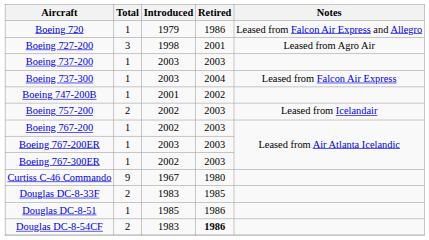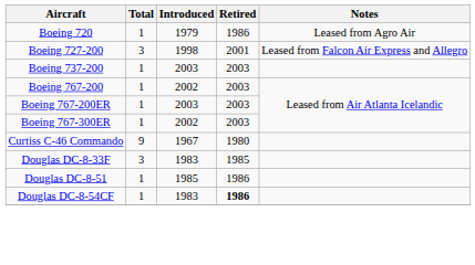Boeing 720 | Notes: Leased from Falcon Air Express and Allegro -> Leased from Agro Air
Boeing 727-200 | Notes: Leased from Agro Air -> Leased from Falcon Air Express and Allegro
- row: Boeing 737-300 | 1 | 2003 | 2004 | Leased from Falcon Air Express
- row: Boeing 747-200B | 1 | 2001 | 2002
- row: Boeing 757-200 | 2 | 2002 | 2003 | Leased from Icelandair
Douglas DC-8-33F | Total: 2 -> 3
Douglas DC-8-54CF | Total: 2 -> 1
